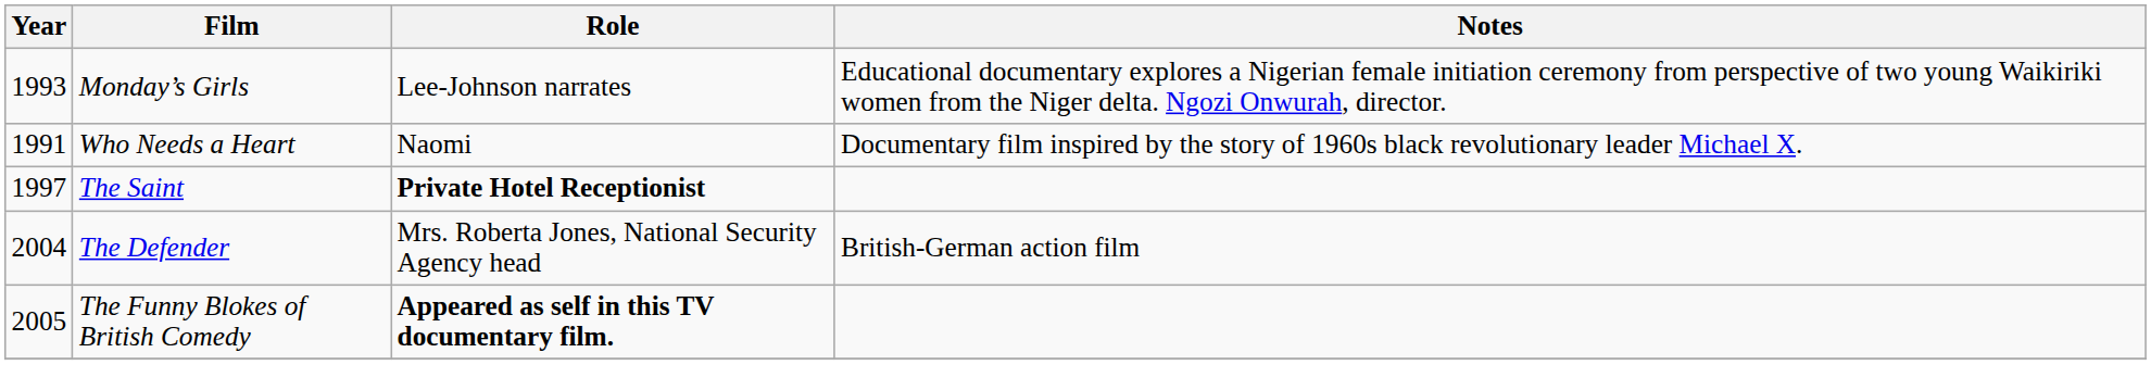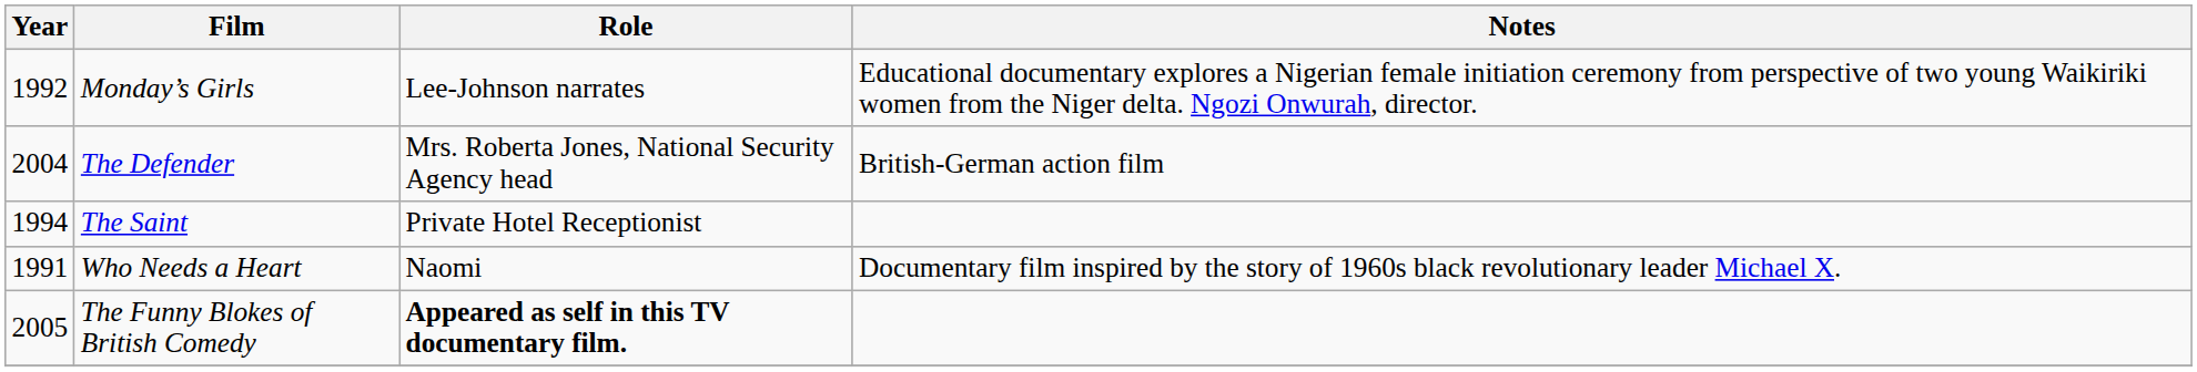Monday’s Girls | Year: 1993 -> 1992
rows swapped: Who Needs a Heart <-> The Defender
The Saint | Year: 1997 -> 1994
The Saint | Role: bold -> normal
